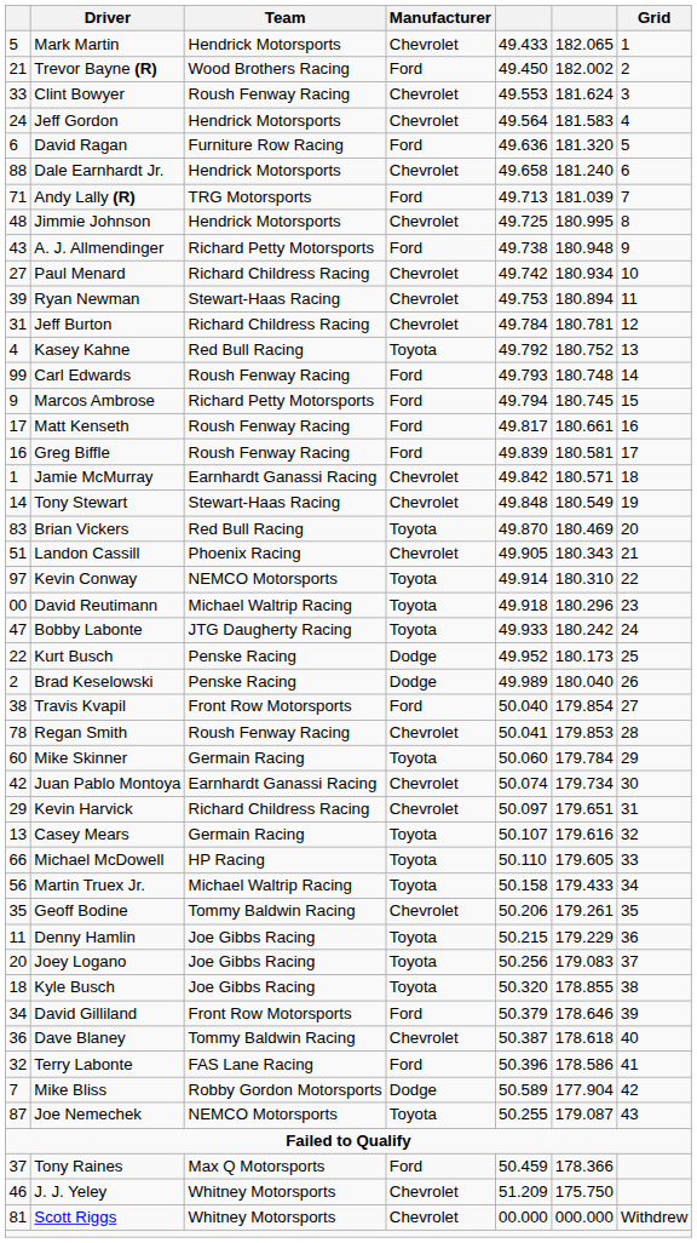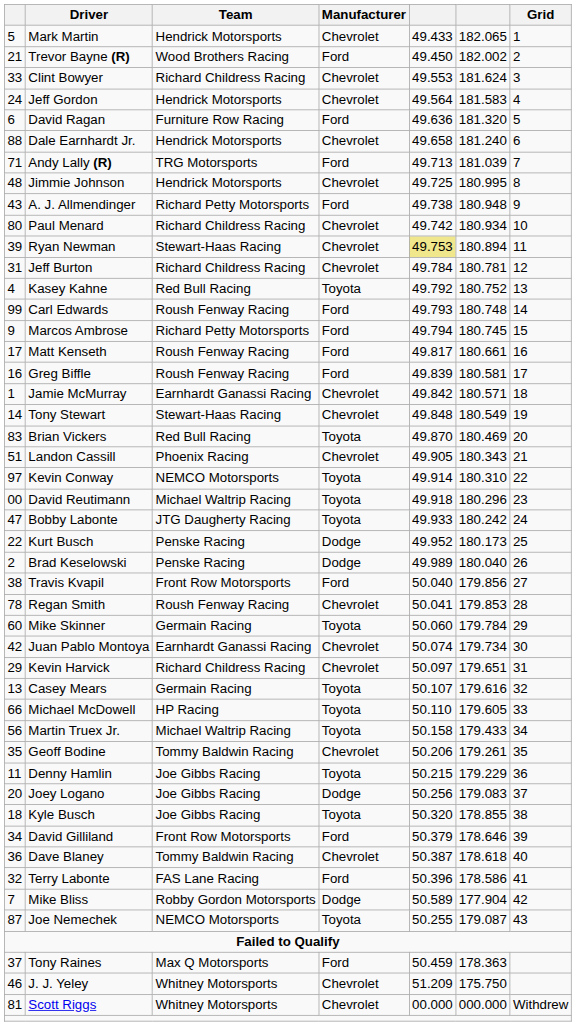Clint Bowyer | Team: Roush Fenway Racing -> Richard Childress Racing
Paul Menard | column 1: 27 -> 80
Ryan Newman | column 5: no background -> khaki background
Travis Kvapil | column 6: 179.854 -> 179.856
Joey Logano | Manufacturer: Toyota -> Dodge
Tony Raines | column 6: 178.366 -> 178.363
